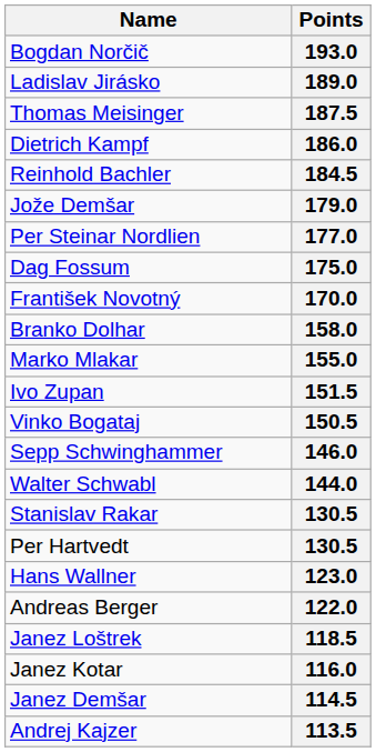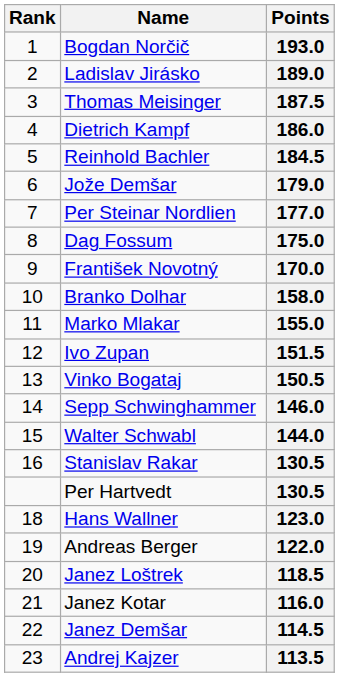+ column: Rank | 1 | 2 | 3 | 4 | 5 | 6 | 7 | 8 | 9 | 10 | 11 | 12 | 13 | 14 | 15 | 16 | 18 | 19 | 20 | 21 | 22 | 23
